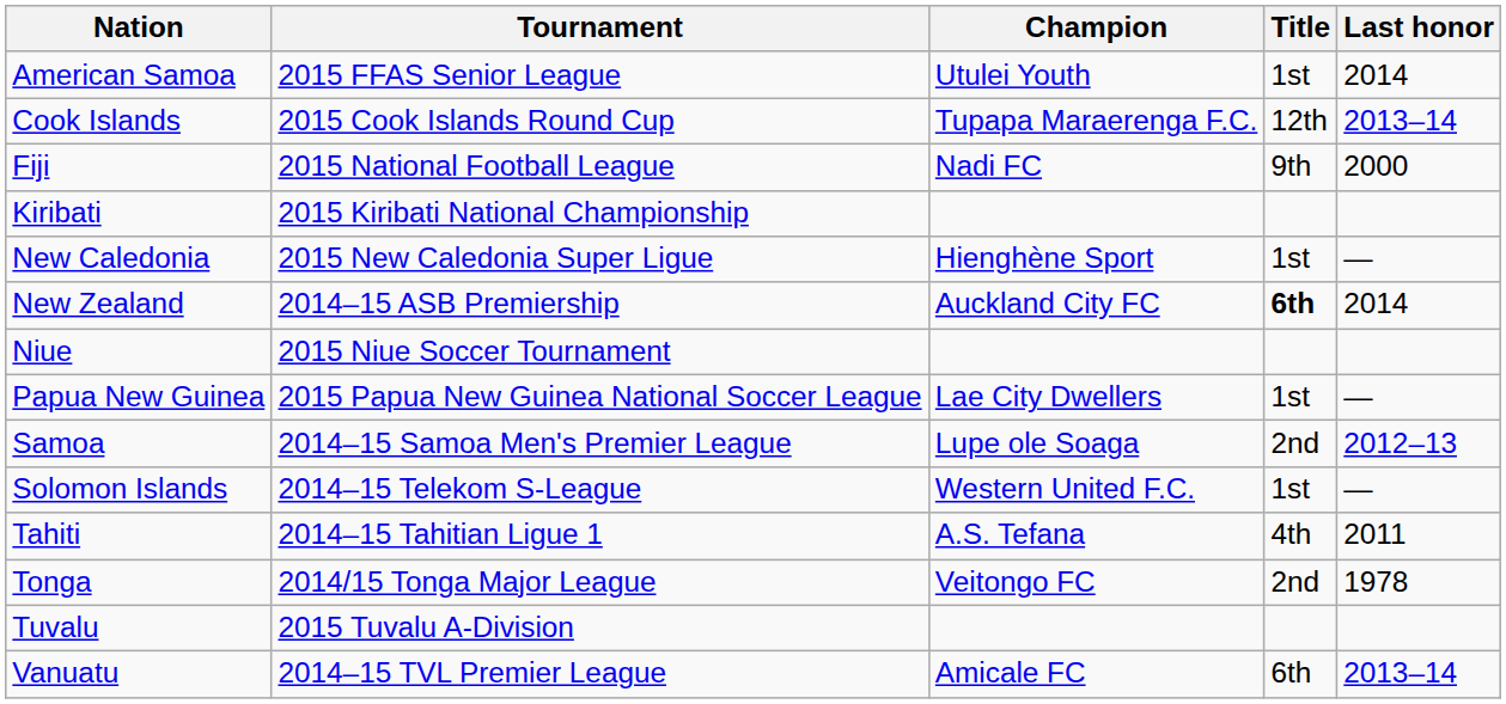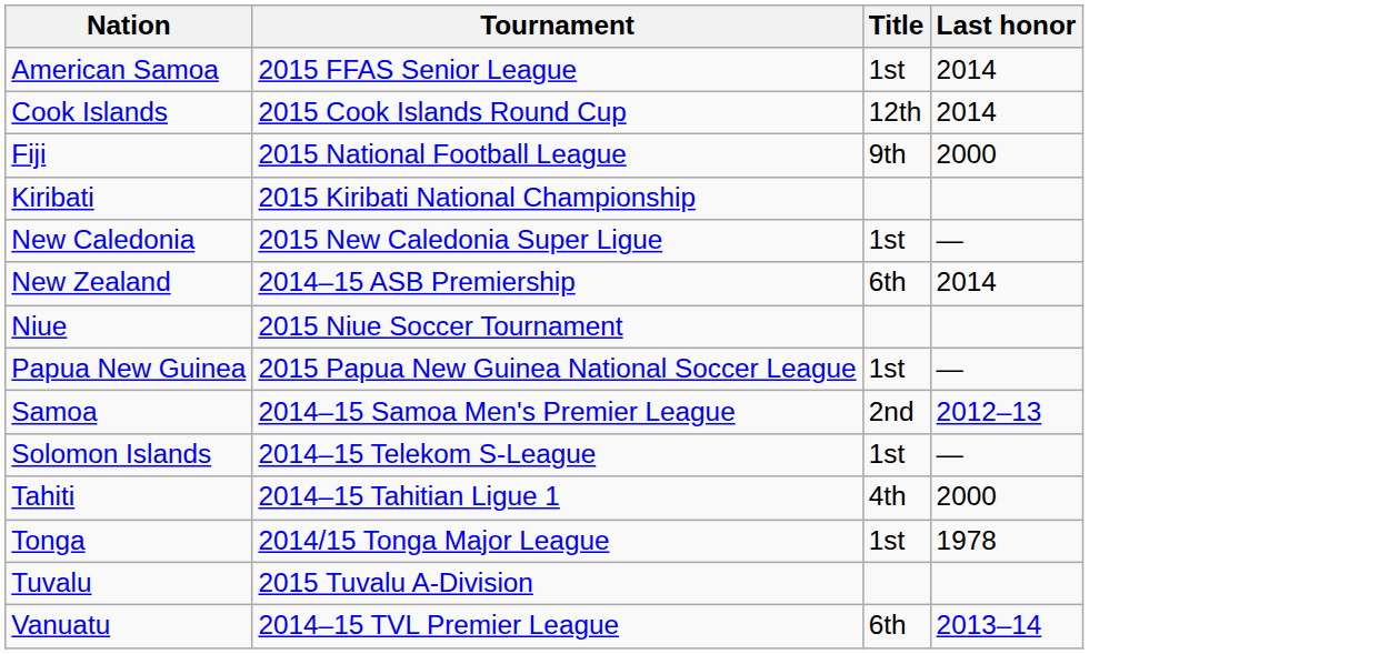- column: Champion | Utulei Youth | Tupapa Maraerenga F.C. | Nadi FC | Hienghène Sport | Auckland City FC | Lae City Dwellers | Lupe ole Soaga | Western United F.C. | A.S. Tefana | Veitongo FC | Amicale FC
Cook Islands | Last honor: 2013–14 -> 2014
New Zealand | Title: bold -> normal
Tahiti | Last honor: 2011 -> 2000
Tonga | Title: 2nd -> 1st
